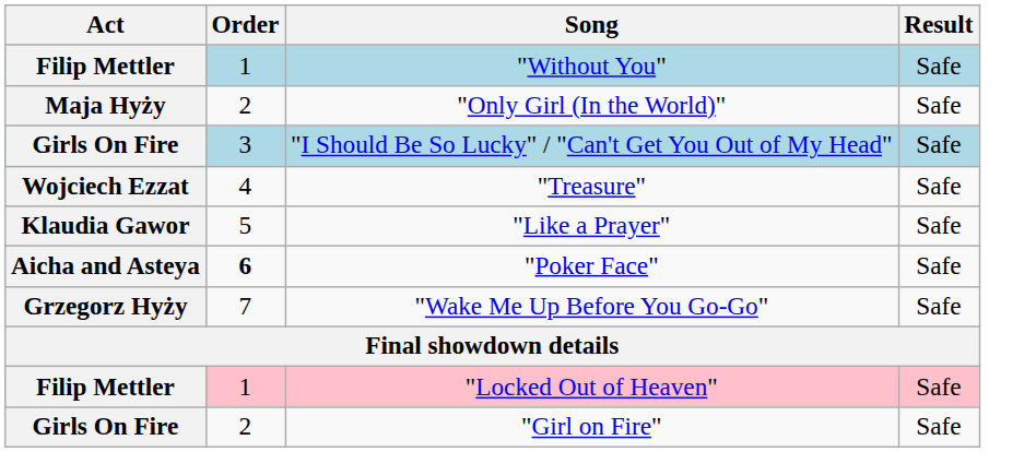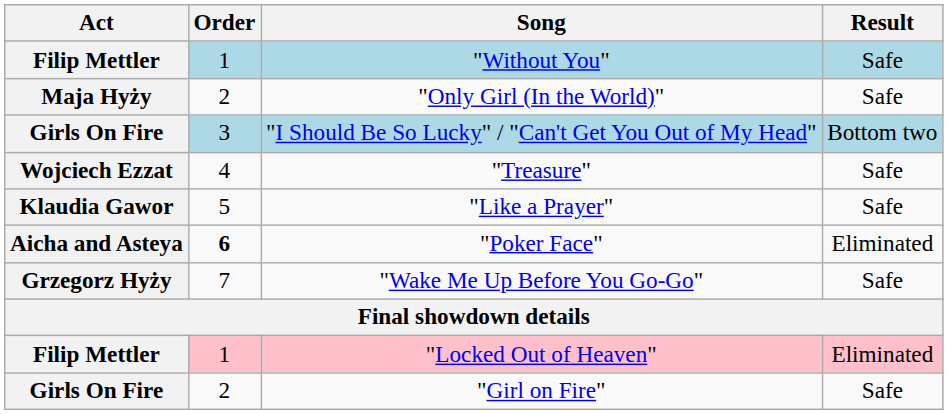"I Should Be So Lucky" / "Can't Get You Out of My Head" | Result: Safe -> Bottom two
"Poker Face" | Result: Safe -> Eliminated
"Locked Out of Heaven" | Result: Safe -> Eliminated
